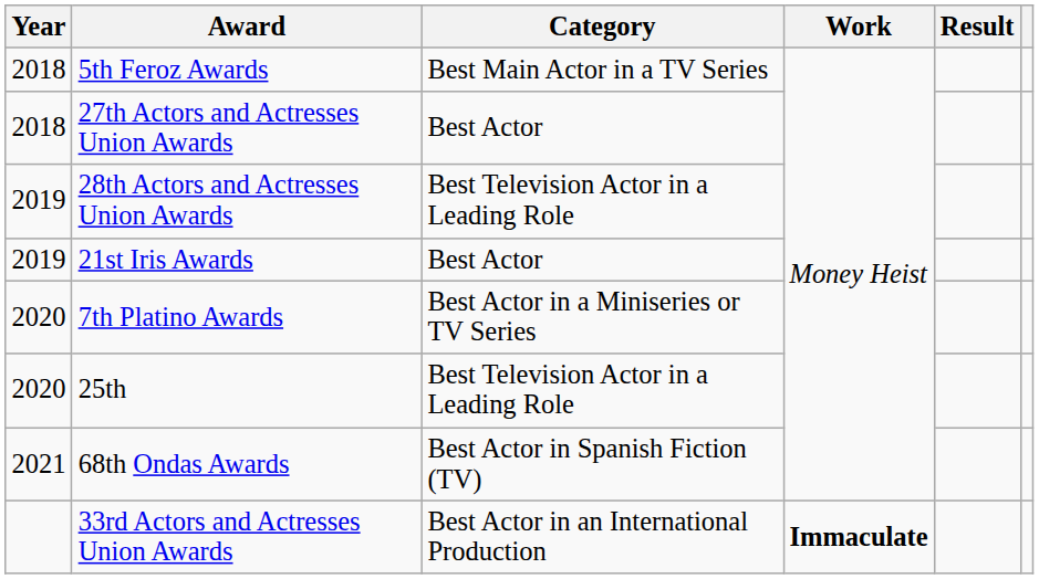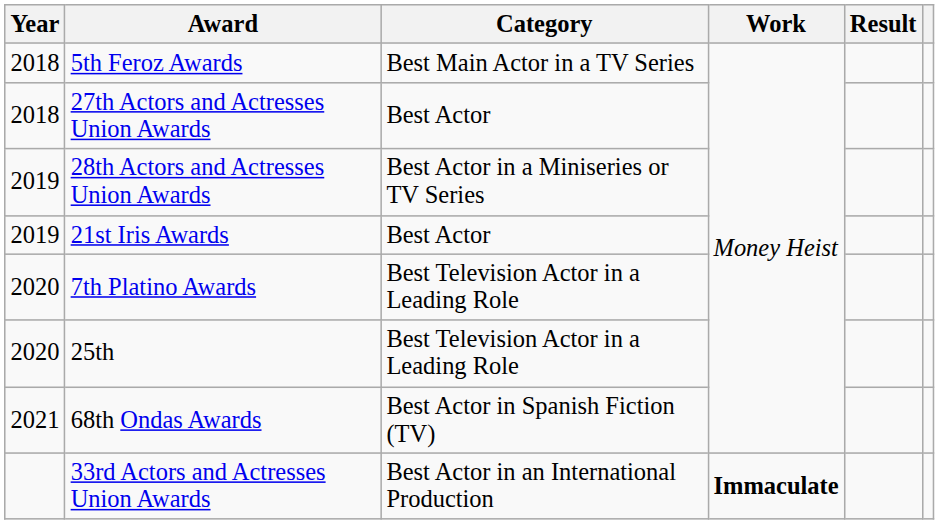28th Actors and Actresses Union Awards | Category: Best Television Actor in a Leading Role -> Best Actor in a Miniseries or TV Series
7th Platino Awards | Category: Best Actor in a Miniseries or TV Series -> Best Television Actor in a Leading Role
